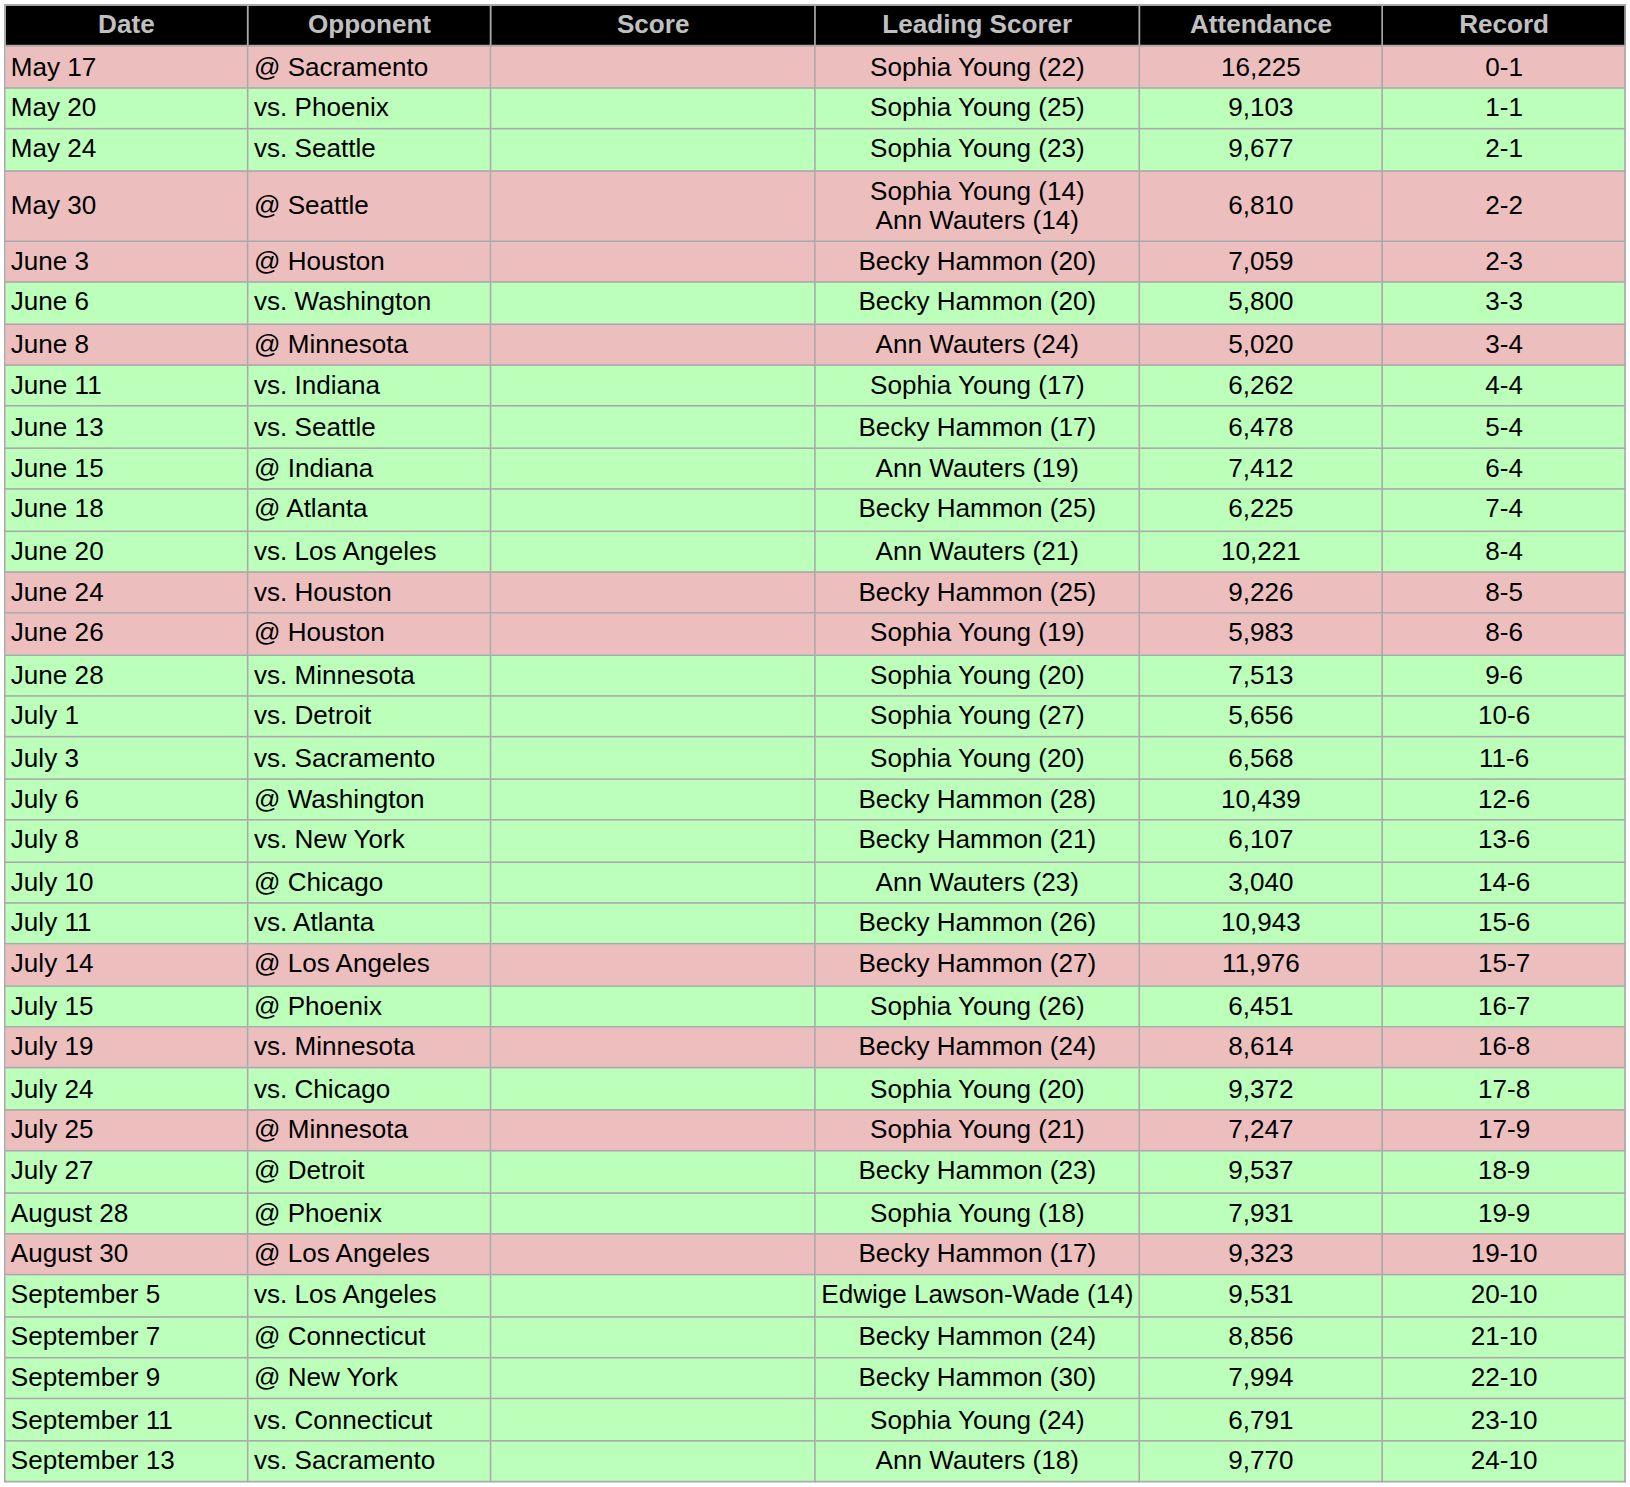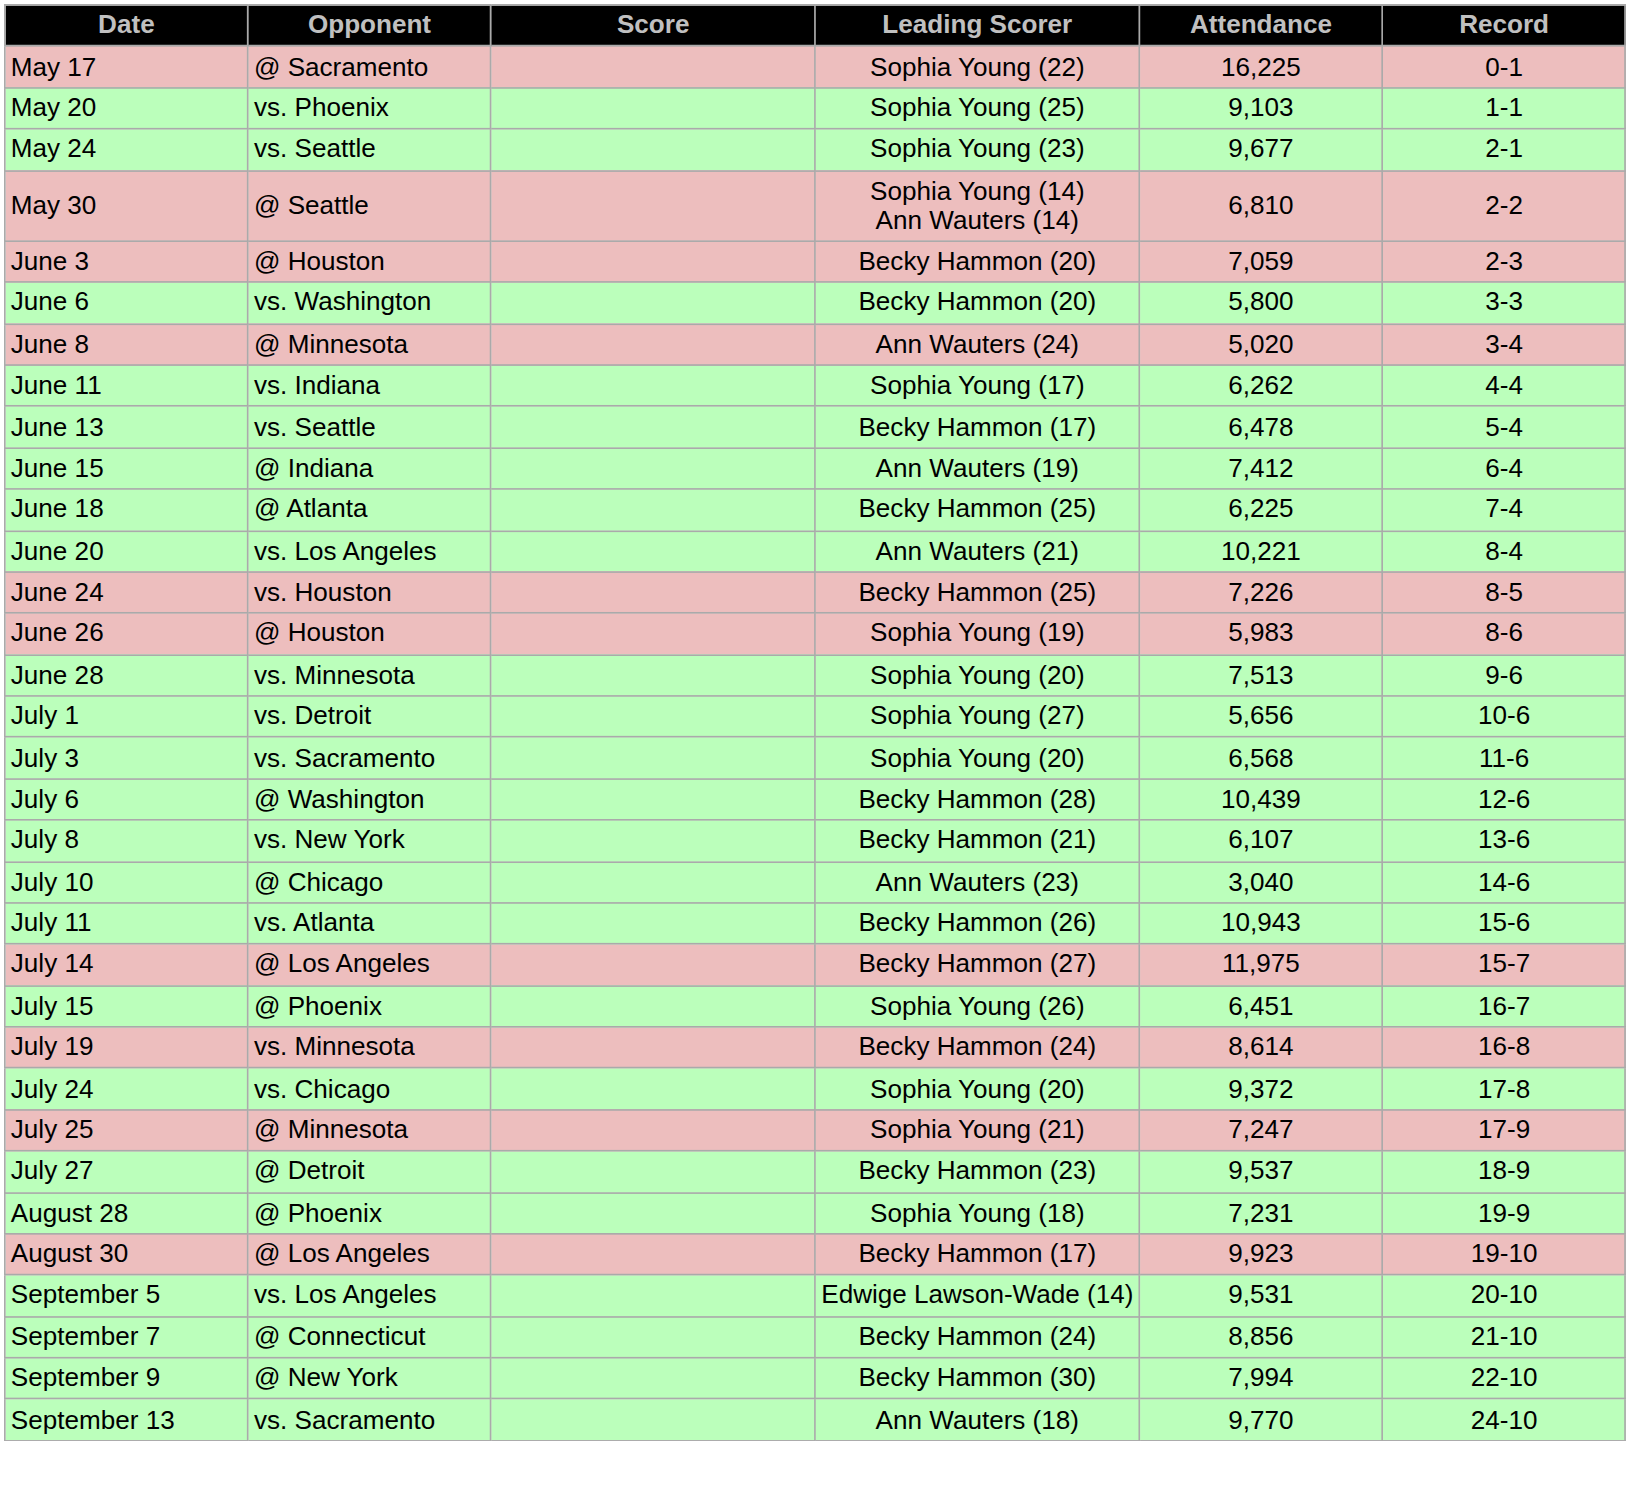June 24 | Attendance: 9,226 -> 7,226
July 14 | Attendance: 11,976 -> 11,975
August 28 | Attendance: 7,931 -> 7,231
August 30 | Attendance: 9,323 -> 9,923
- row: September 11 | vs. Connecticut | Sophia Young (24) | 6,791 | 23-10
